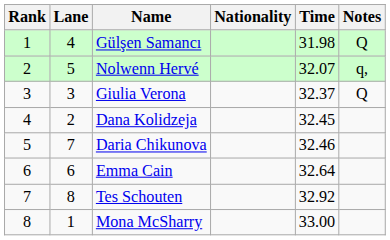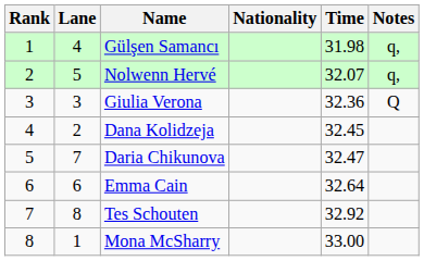Gülşen Samancı | Notes: Q -> q,
Giulia Verona | Time: 32.37 -> 32.36
Daria Chikunova | Time: 32.46 -> 32.47
